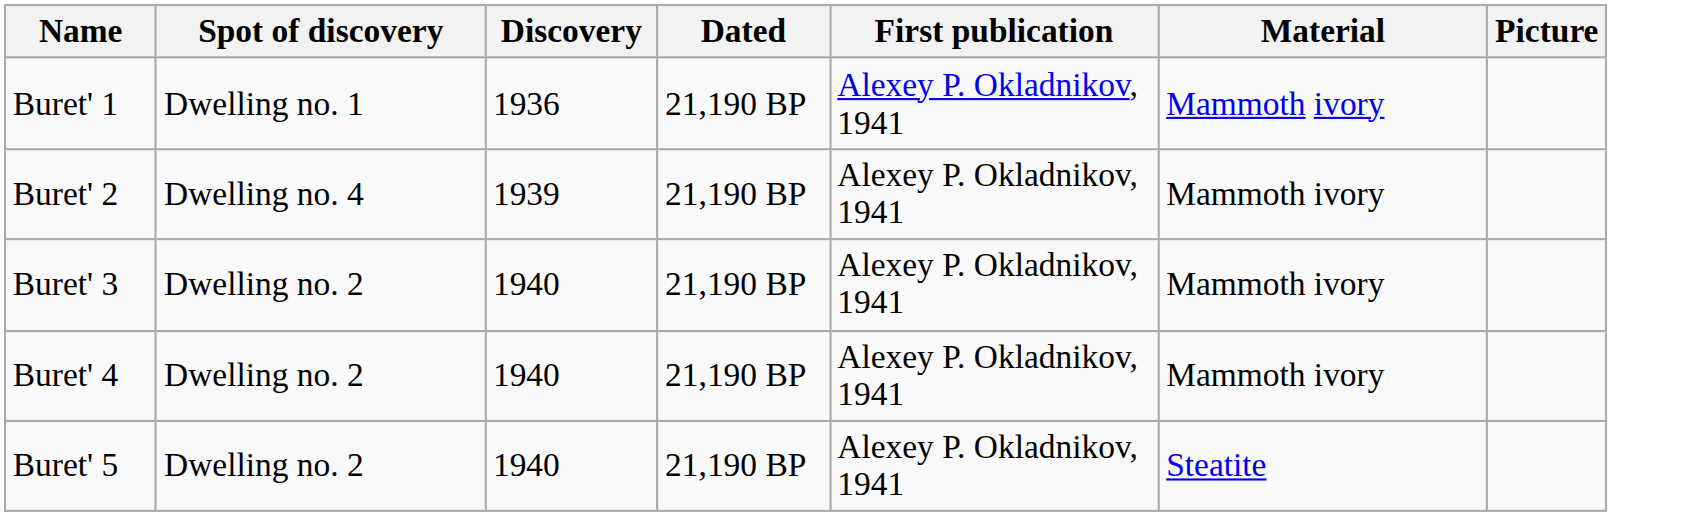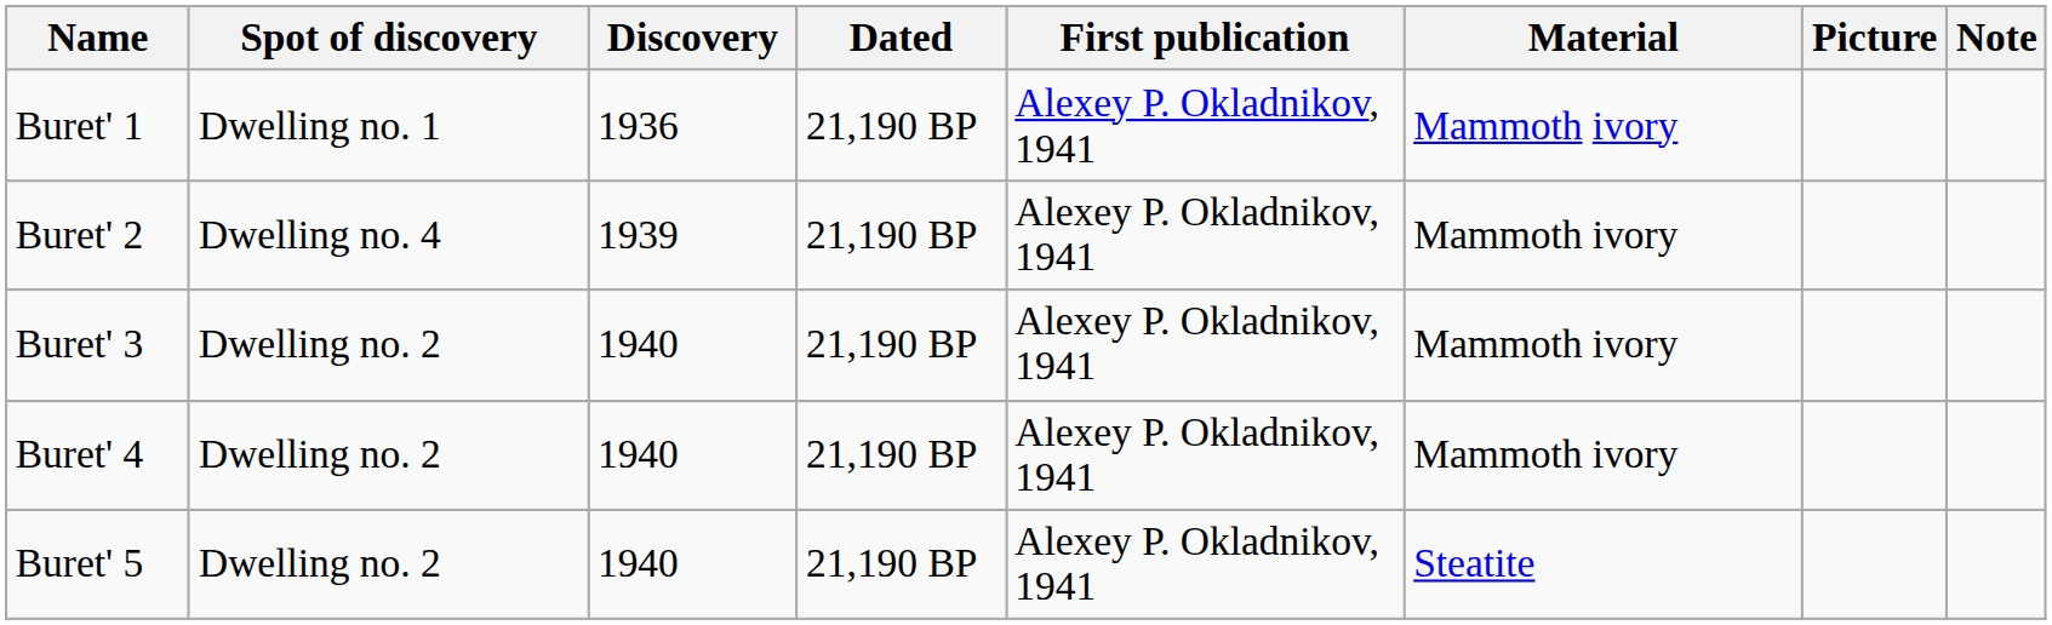+ column: Note
